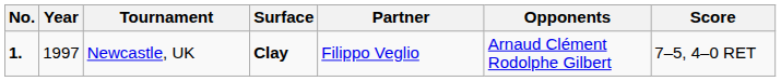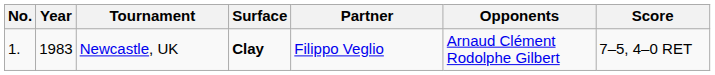Newcastle, UK | No.: bold -> normal
Newcastle, UK | Year: 1997 -> 1983
